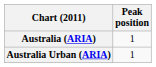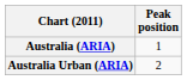Australia Urban (ARIA) | Peak position: 1 -> 2
